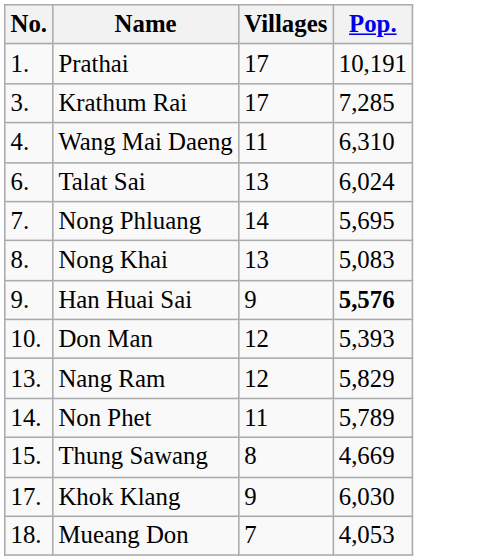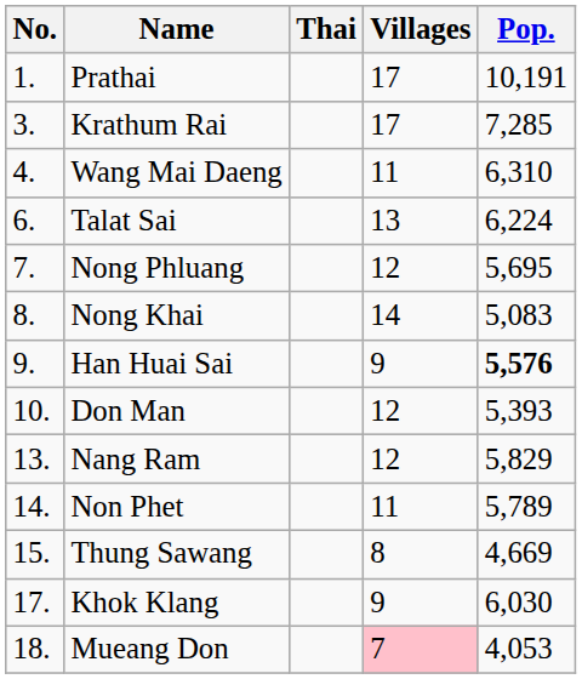+ column: Thai
Talat Sai | Pop.: 6,024 -> 6,224
Nong Phluang | Villages: 14 -> 12
Nong Khai | Villages: 13 -> 14
Mueang Don | Villages: no background -> pink background
